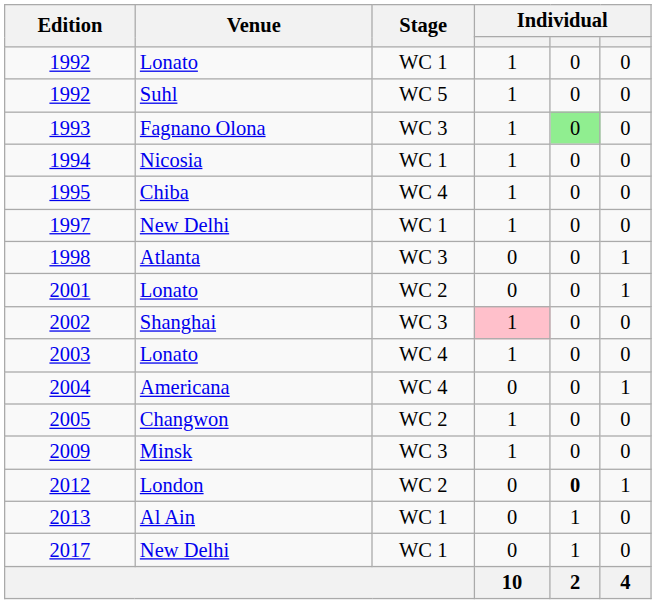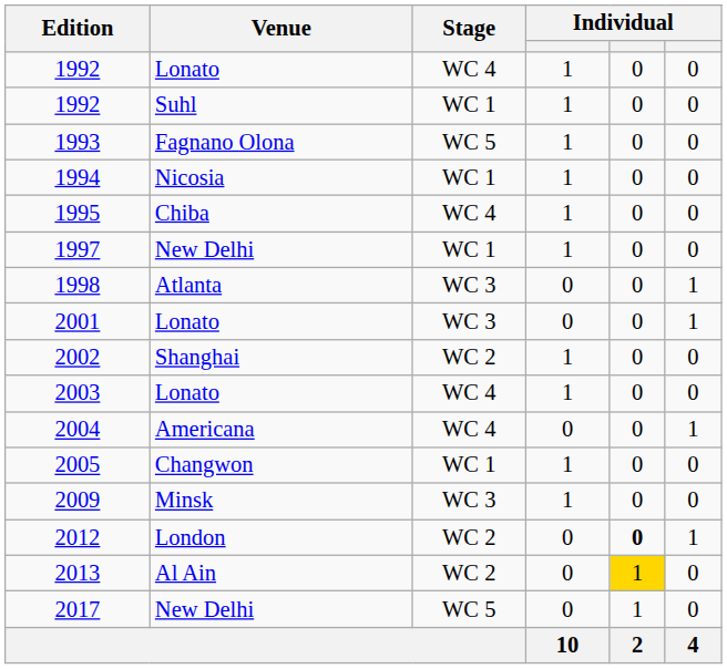1992 / Lonato | Stage: WC 1 -> WC 4
1992 / Suhl | Stage: WC 5 -> WC 1
1993 | Stage: WC 3 -> WC 5
1993 | column 5: lightgreen background -> no background
2001 | Stage: WC 2 -> WC 3
2002 | Stage: WC 3 -> WC 2
2002 | column 4: pink background -> no background
2005 | Stage: WC 2 -> WC 1
2013 | Stage: WC 1 -> WC 2
2013 | column 5: no background -> gold background
2017 | Stage: WC 1 -> WC 5
